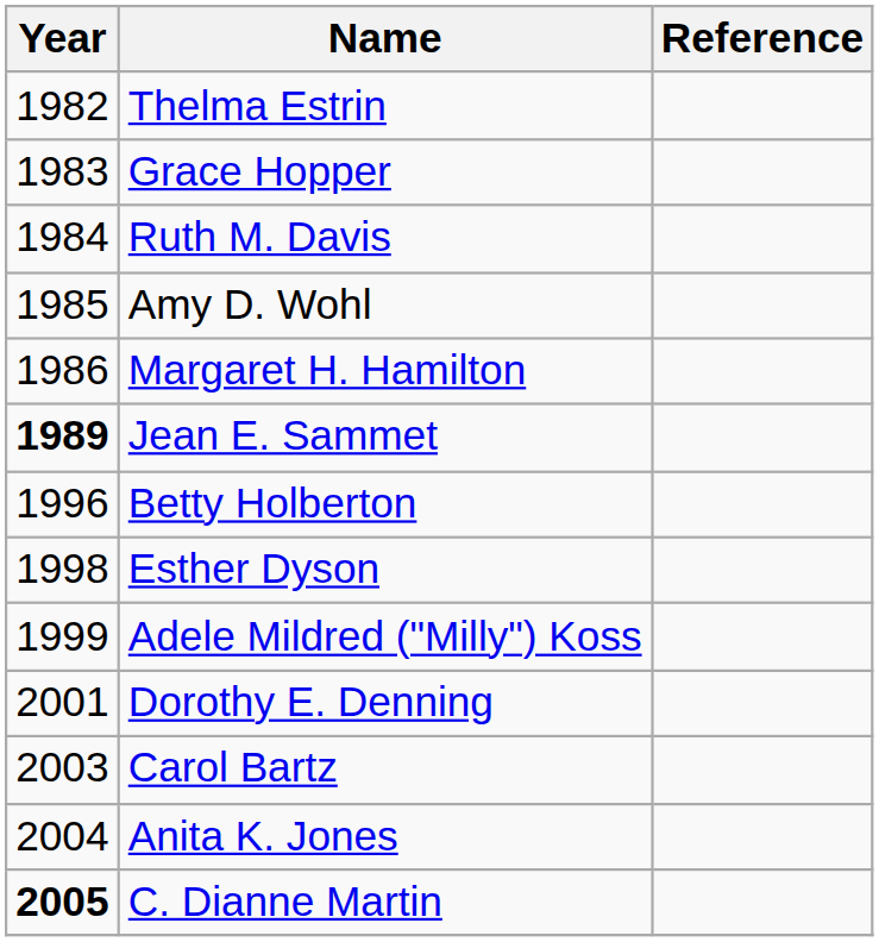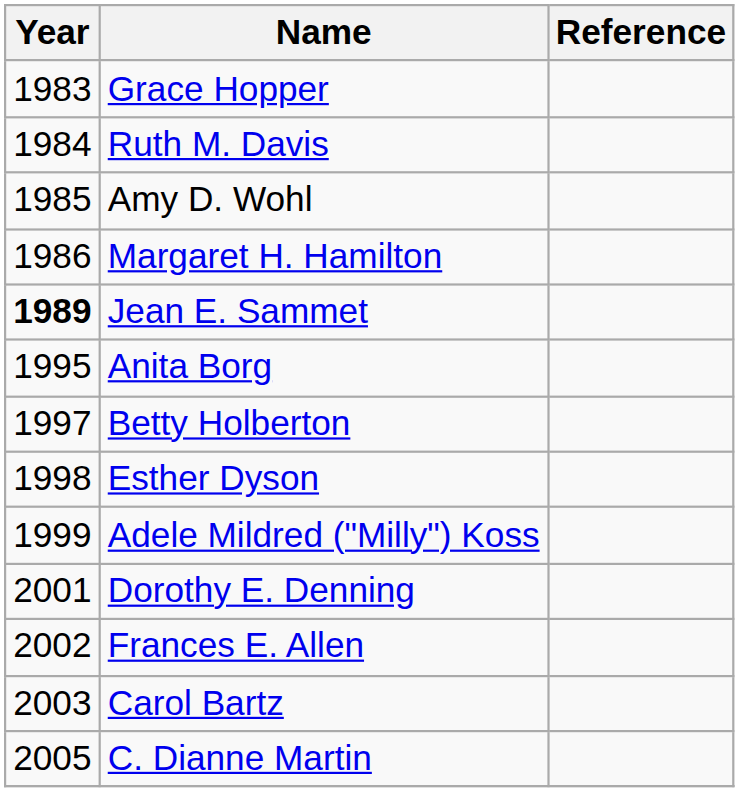- row: 1982 | Thelma Estrin
+ row: 1995 | Anita Borg
Betty Holberton | Year: 1996 -> 1997
+ row: 2002 | Frances E. Allen
- row: 2004 | Anita K. Jones
C. Dianne Martin | Year: bold -> normal
